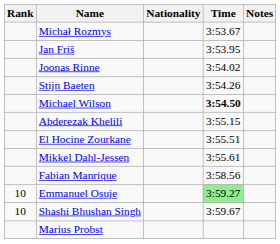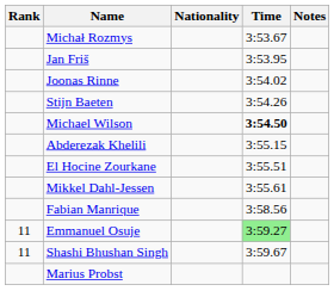Emmanuel Osuje | Rank: 10 -> 11
Shashi Bhushan Singh | Rank: 10 -> 11
